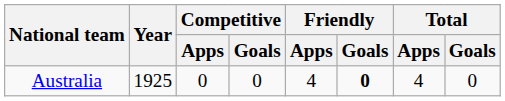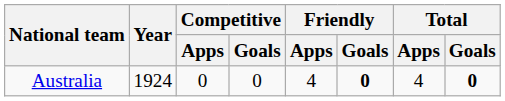Australia | Year: 1925 -> 1924
Australia | Total / Goals: normal -> bold
